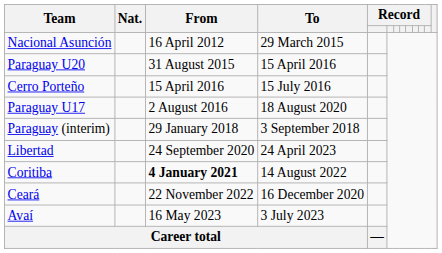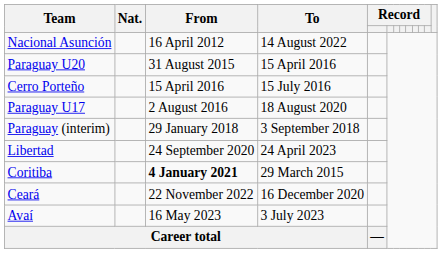Nacional Asunción | To: 29 March 2015 -> 14 August 2022
Coritiba | To: 14 August 2022 -> 29 March 2015
